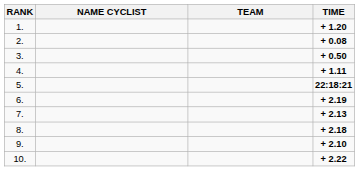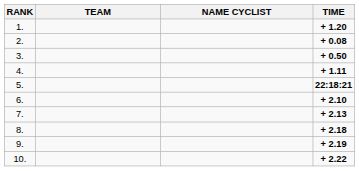columns swapped: NAME CYCLIST <-> TEAM
6. | TIME: + 2.19 -> + 2.10
9. | TIME: + 2.10 -> + 2.19
